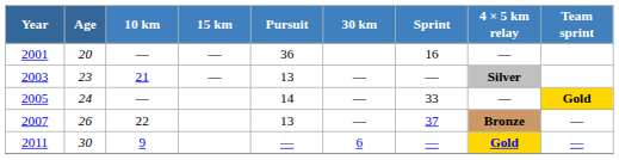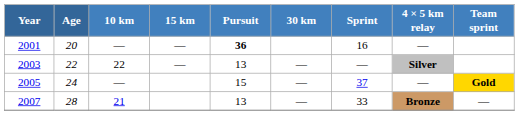2001 | Pursuit: normal -> bold
2003 | Age: 23 -> 22
2003 | 10 km: 21 -> 22
2005 | Pursuit: 14 -> 15
2005 | Sprint: 33 -> 37
2007 | Age: 26 -> 28
2007 | 10 km: 22 -> 21
2007 | Sprint: 37 -> 33
- row: 2011 | 30 | 9 | — | 6 | — | Gold | —
